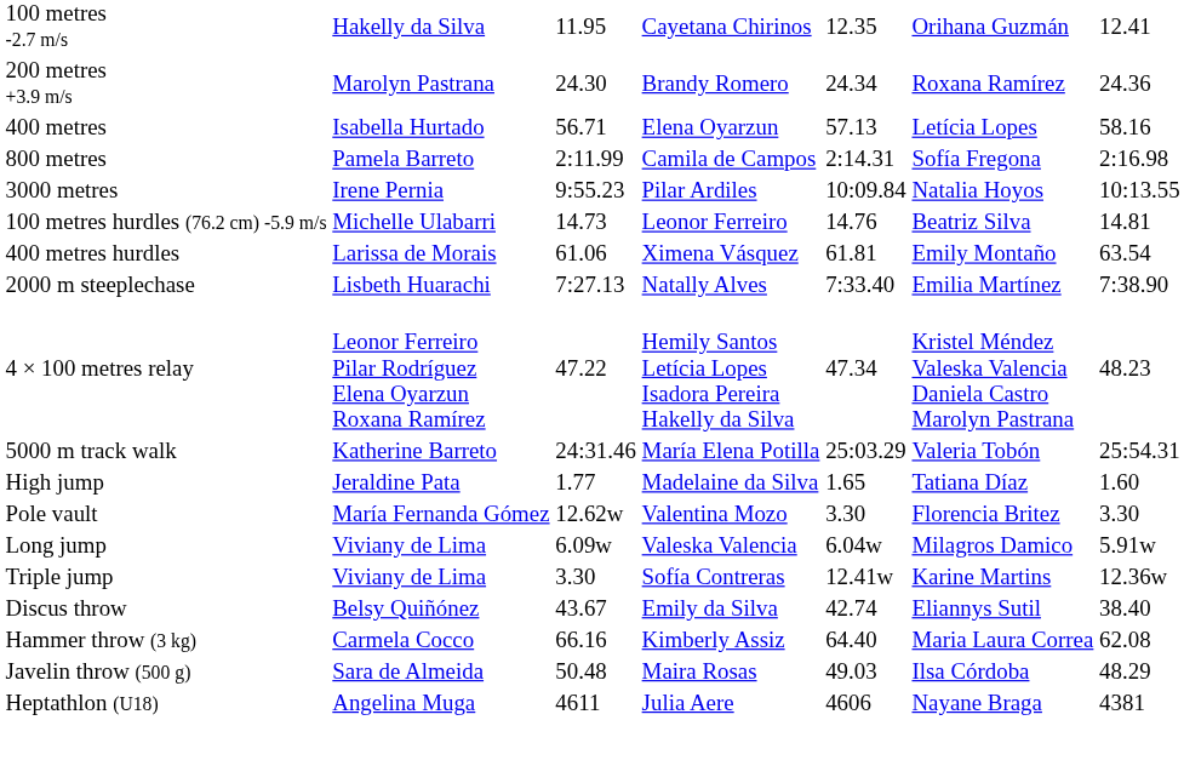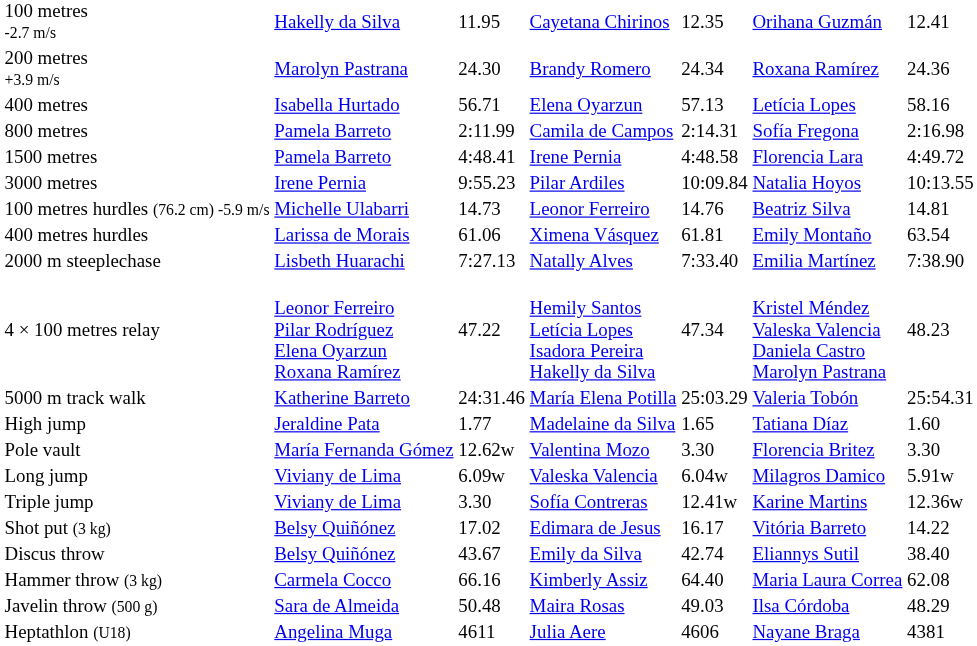+ row: 1500 metres | Pamela Barreto | 4:48.41 | Irene Pernia | 4:48.58 | Florencia Lara | 4:49.72
+ row: Shot put (3 kg) | Belsy Quiñónez | 17.02 | Edimara de Jesus | 16.17 | Vitória Barreto | 14.22
